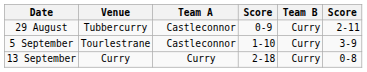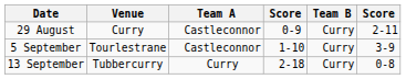29 August | Venue: Tubbercurry -> Curry
13 September | Venue: Curry -> Tubbercurry
